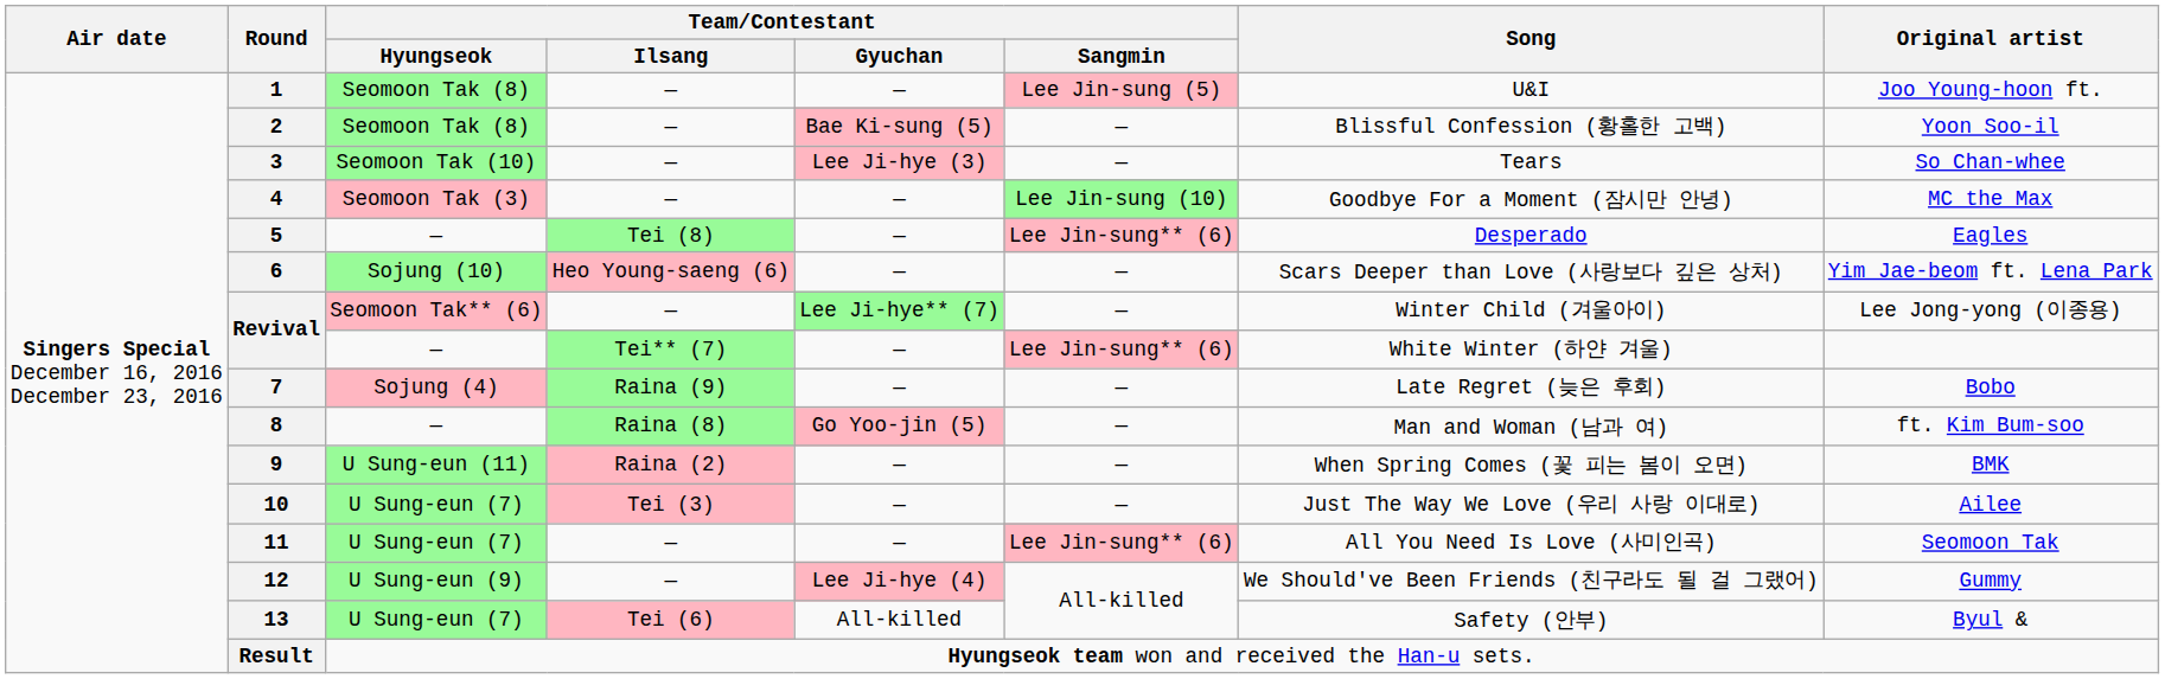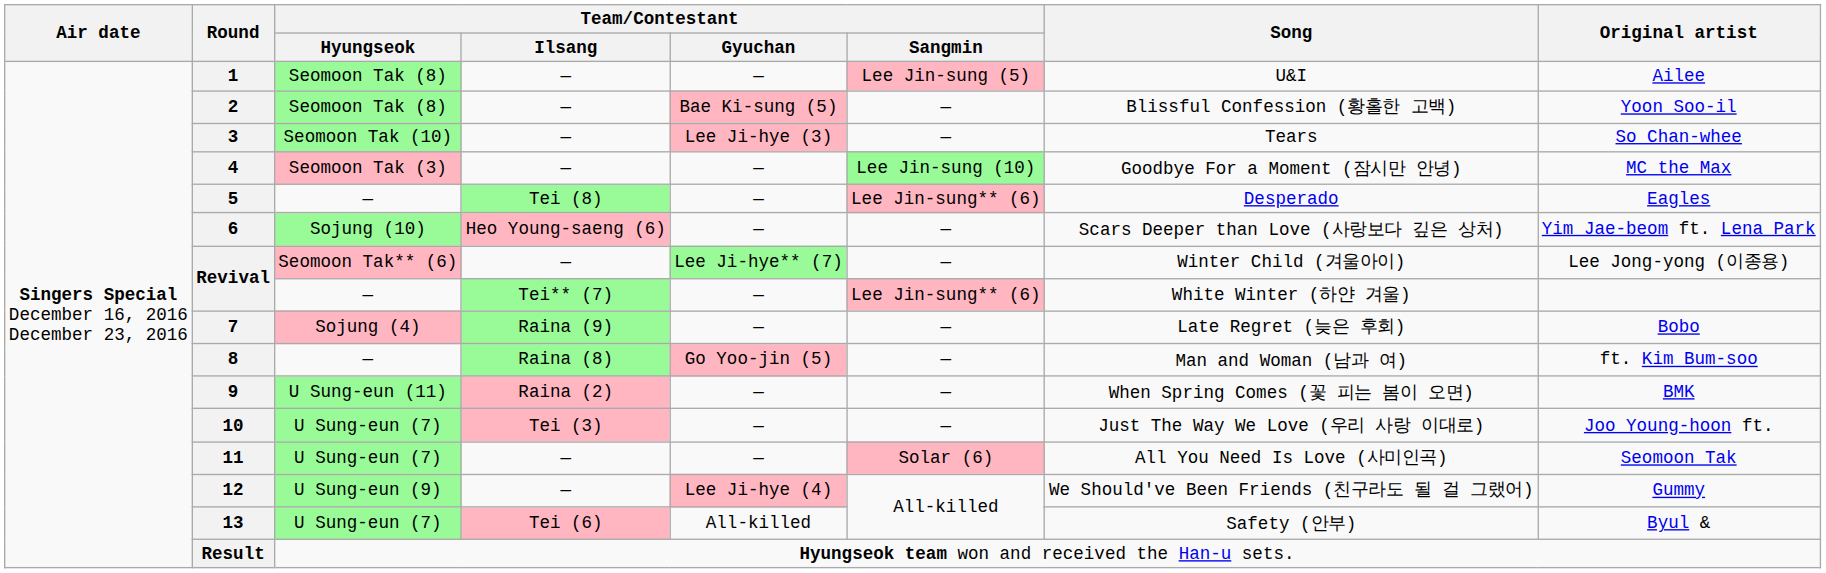1 | Original artist: Joo Young-hoon ft. -> Ailee
10 | Original artist: Ailee -> Joo Young-hoon ft.
11 | Team/Contestant / Sangmin: Lee Jin-sung** (6) -> Solar (6)
